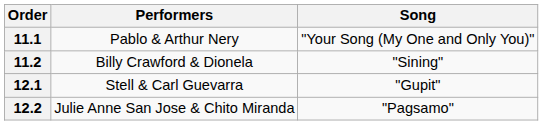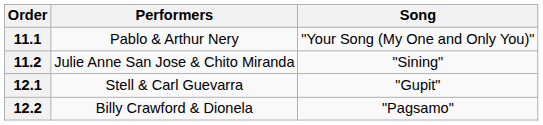11.2 | Performers: Billy Crawford & Dionela -> Julie Anne San Jose & Chito Miranda
12.2 | Performers: Julie Anne San Jose & Chito Miranda -> Billy Crawford & Dionela
